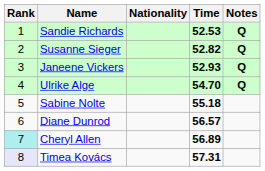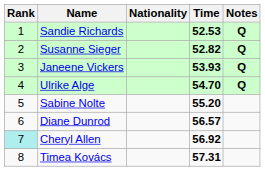Janeene Vickers | Time: 52.93 -> 53.93
Sabine Nolte | Time: 55.18 -> 55.20
Cheryl Allen | Time: 56.89 -> 56.92
Timea Kovács | Rank: lavender background -> no background
